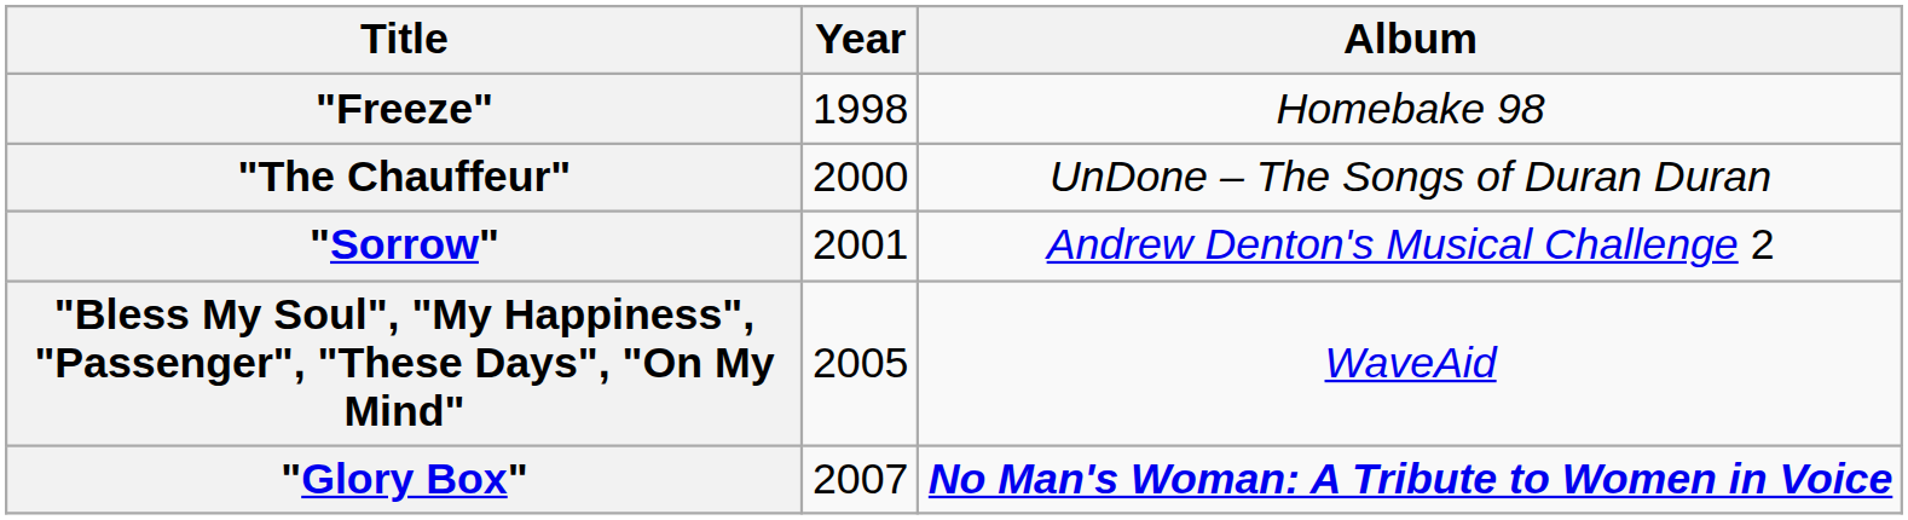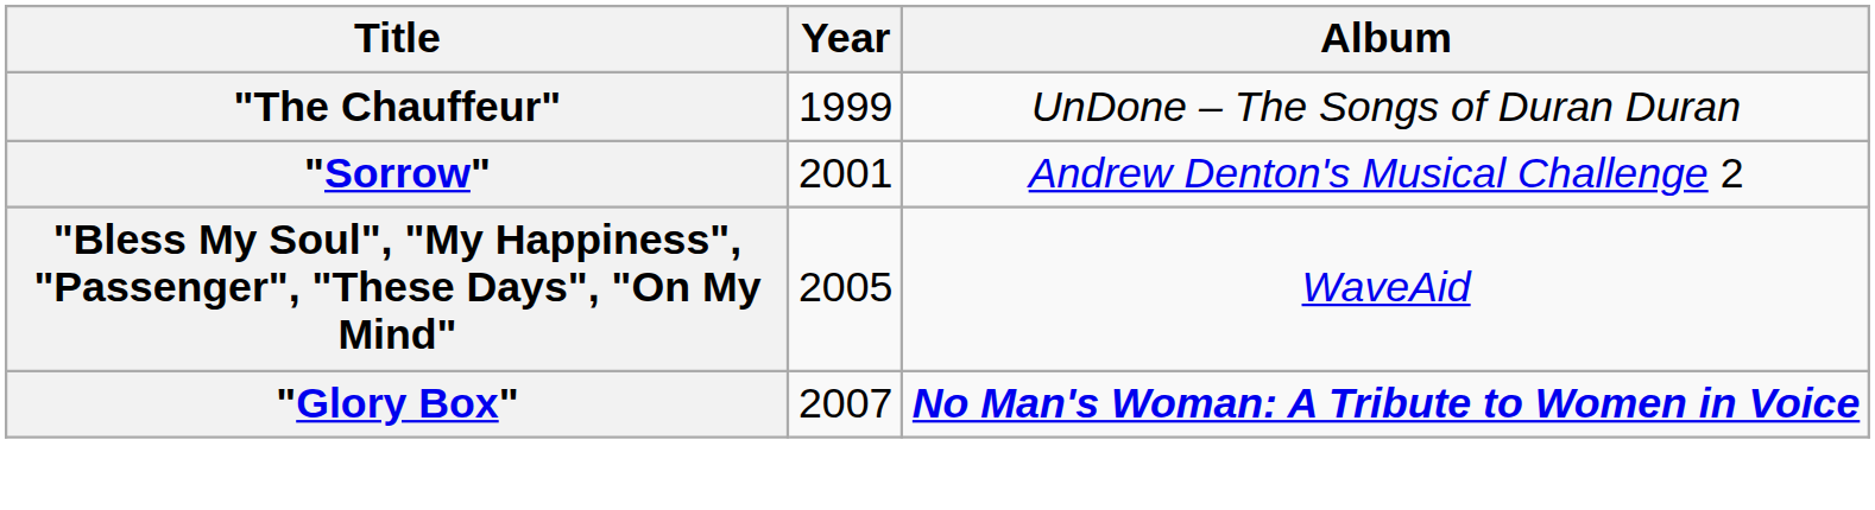- row: "Freeze" | 1998 | Homebake 98
"The Chauffeur" | Year: 2000 -> 1999
